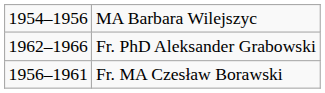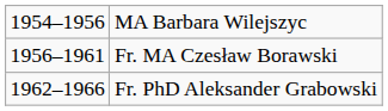rows swapped: Fr. MA Czesław Borawski <-> Fr. PhD Aleksander Grabowski
